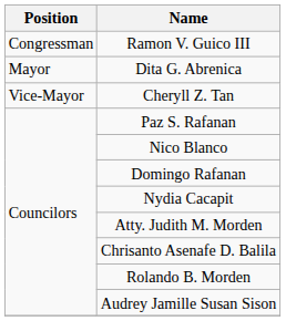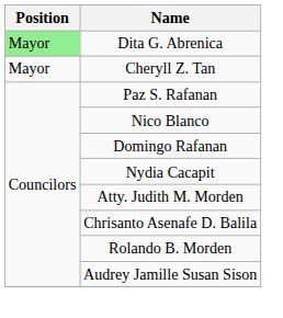- row: Congressman | Ramon V. Guico III
Dita G. Abrenica | Position: no background -> lightgreen background
Cheryll Z. Tan | Position: Vice-Mayor -> Mayor
